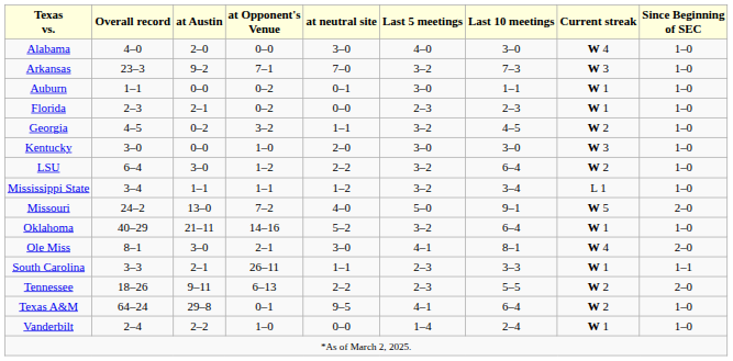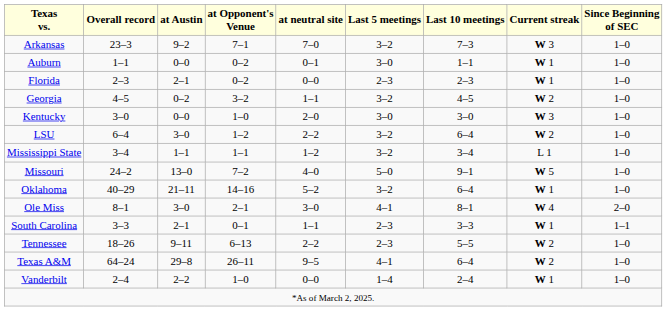- row: Alabama | 4–0 | 2–0 | 0–0 | 3–0 | 4–0 | 3–0 | W 4 | 1–0
Missouri | Since Beginning of SEC: 2–0 -> 1–0
South Carolina | at Opponent's Venue: 26–11 -> 0–1
Tennessee | Since Beginning of SEC: 2–0 -> 1–0
Texas A&M | at Opponent's Venue: 0–1 -> 26–11
